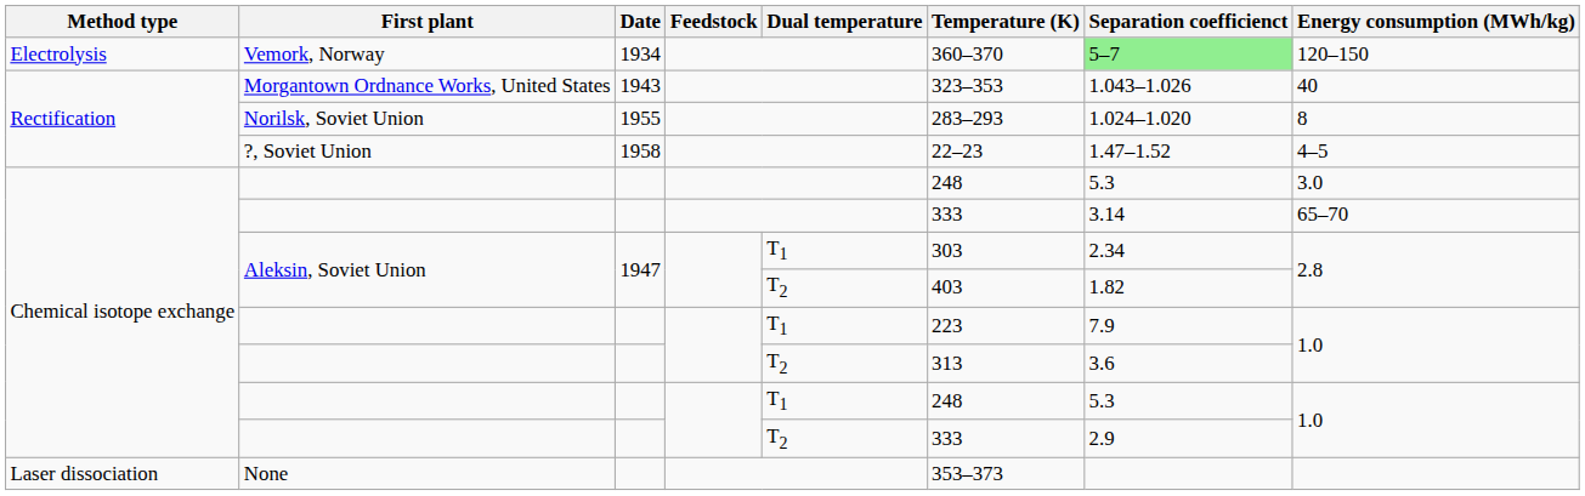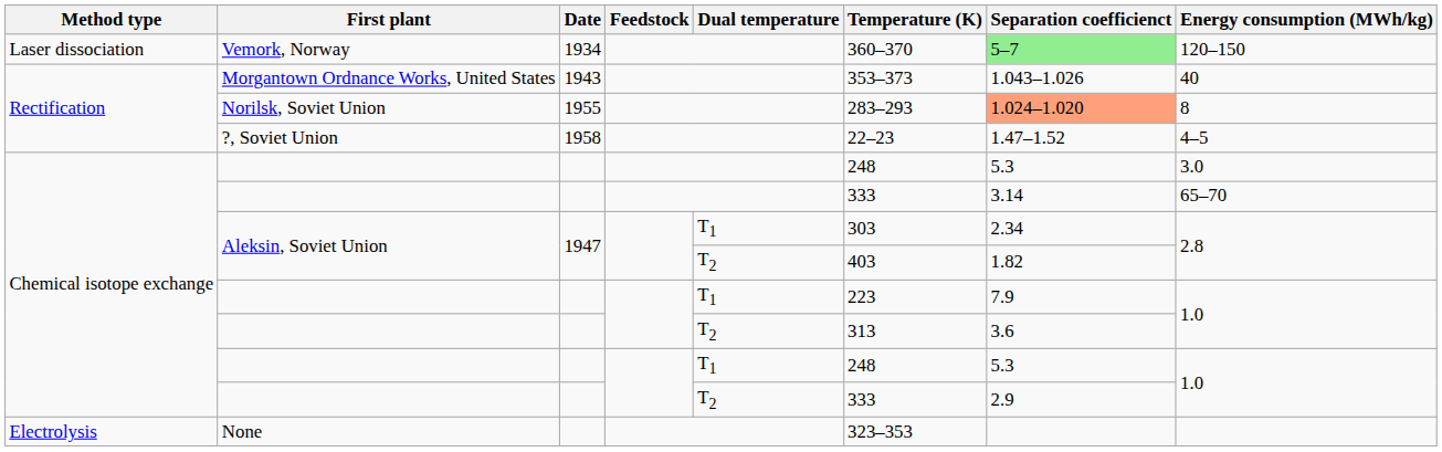Vemork, Norway | Method type: Electrolysis -> Laser dissociation
Morgantown Ordnance Works, United States | Temperature (K): 323–353 -> 353–373
Norilsk, Soviet Union | Separation coefficienct: no background -> lightsalmon background
None | Method type: Laser dissociation -> Electrolysis
None | Temperature (K): 353–373 -> 323–353
